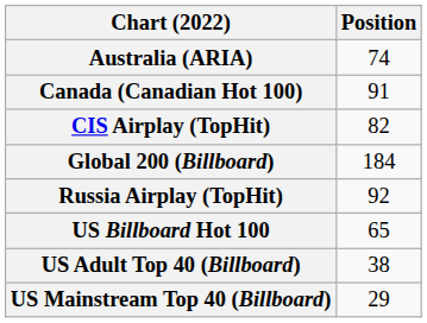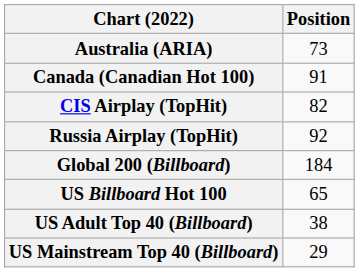Australia (ARIA) | Position: 74 -> 73
rows swapped: Global 200 (Billboard) <-> Russia Airplay (TopHit)
